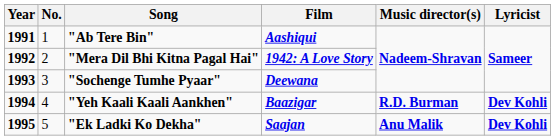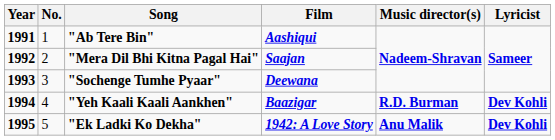"Mera Dil Bhi Kitna Pagal Hai" | Film: 1942: A Love Story -> Saajan
"Ek Ladki Ko Dekha" | Film: Saajan -> 1942: A Love Story
